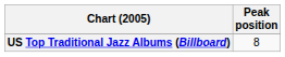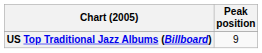US Top Traditional Jazz Albums (Billboard) | Peak position: 8 -> 9
